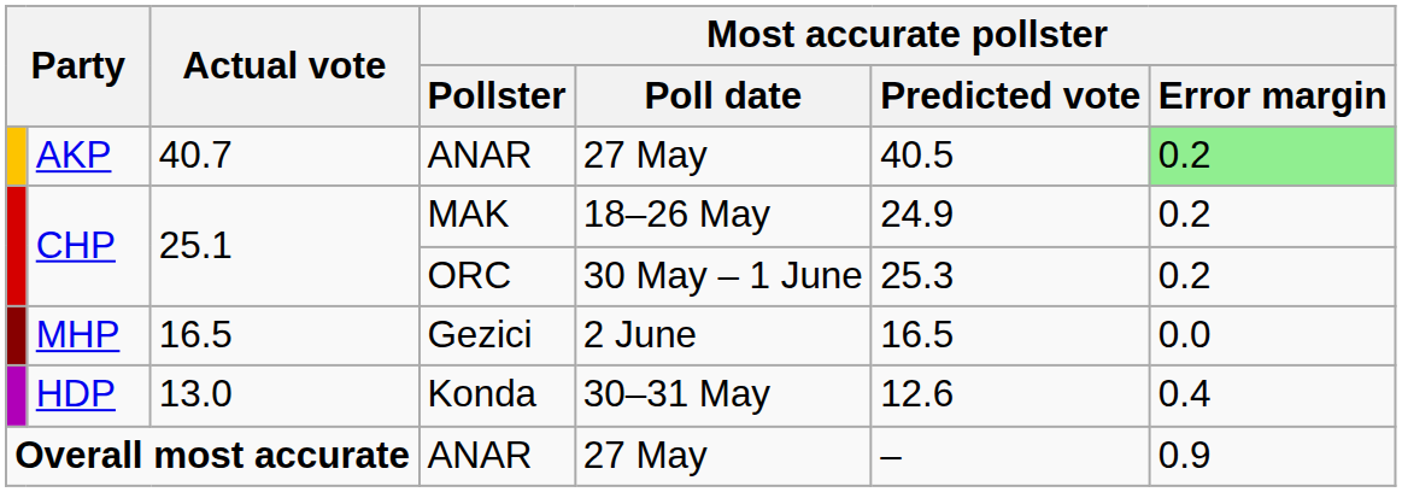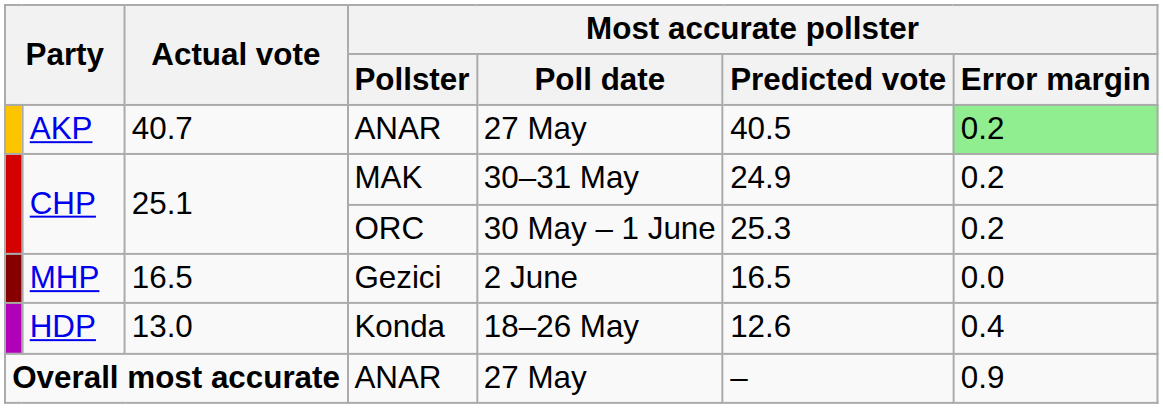CHP / MAK | Most accurate pollster / Poll date: 18–26 May -> 30–31 May
HDP | Most accurate pollster / Poll date: 30–31 May -> 18–26 May
